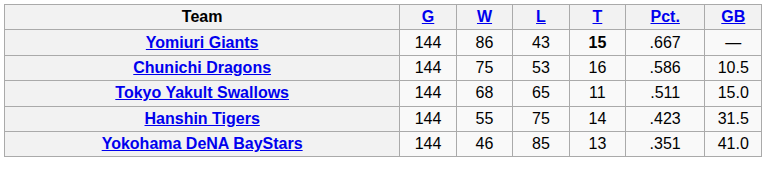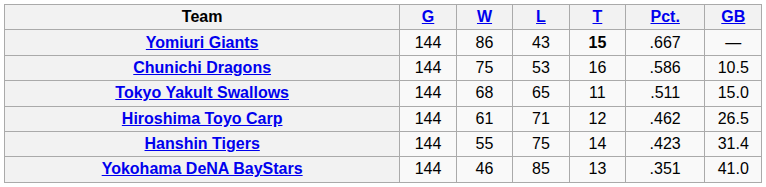+ row: Hiroshima Toyo Carp | 144 | 61 | 71 | 12 | .462 | 26.5
Hanshin Tigers | GB: 31.5 -> 31.4
